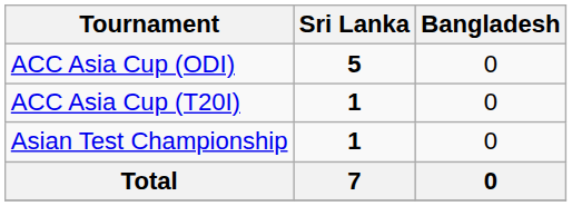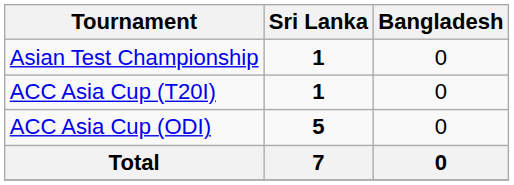rows swapped: ACC Asia Cup (ODI) <-> Asian Test Championship
